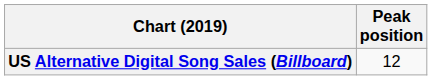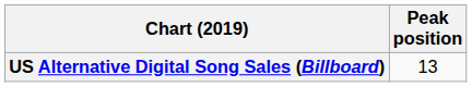US Alternative Digital Song Sales (Billboard) | Peak position: 12 -> 13
